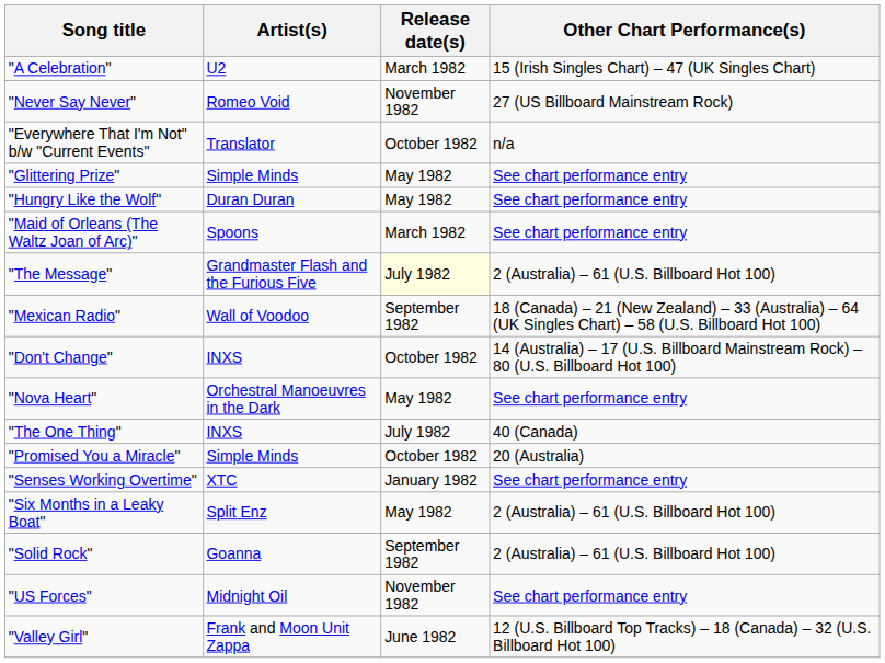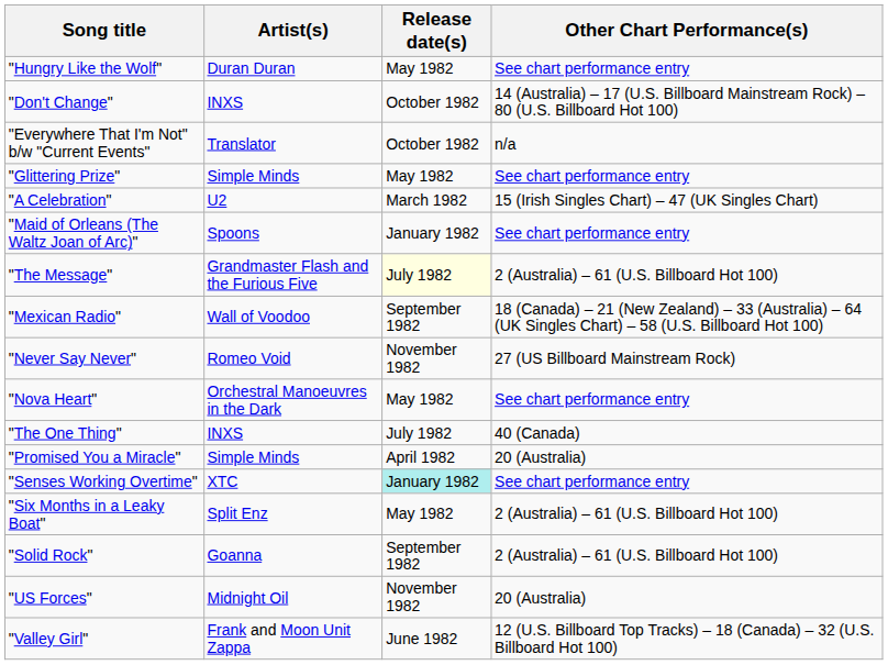rows swapped: "A Celebration" <-> "Hungry Like the Wolf"
rows swapped: "Don't Change" <-> "Never Say Never"
"Maid of Orleans (The Waltz Joan of Arc)" | Release date(s): March 1982 -> January 1982
"Promised You a Miracle" | Release date(s): October 1982 -> April 1982
"Senses Working Overtime" | Release date(s): no background -> paleturquoise background
"US Forces" | Other Chart Performance(s): See chart performance entry -> 20 (Australia)
